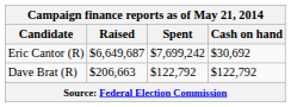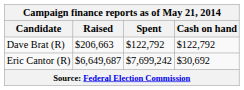rows swapped: Eric Cantor (R) <-> Dave Brat (R)
